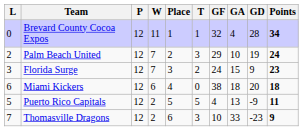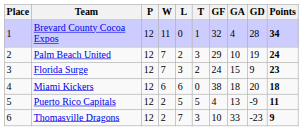columns swapped: Place <-> L
